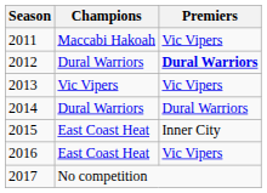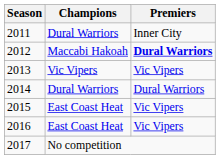2011 | Champions: Maccabi Hakoah -> Dural Warriors
2011 | Premiers: Vic Vipers -> Inner City
2012 | Champions: Dural Warriors -> Maccabi Hakoah
2015 | Premiers: Inner City -> Vic Vipers
